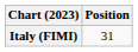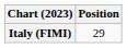Italy (FIMI) | Position: 31 -> 29
